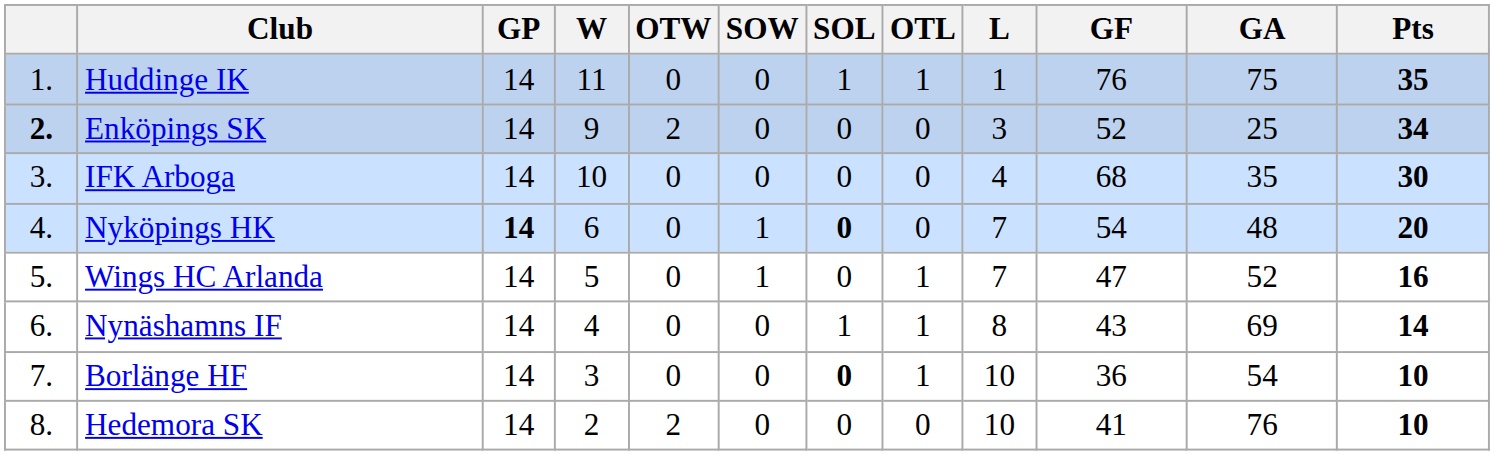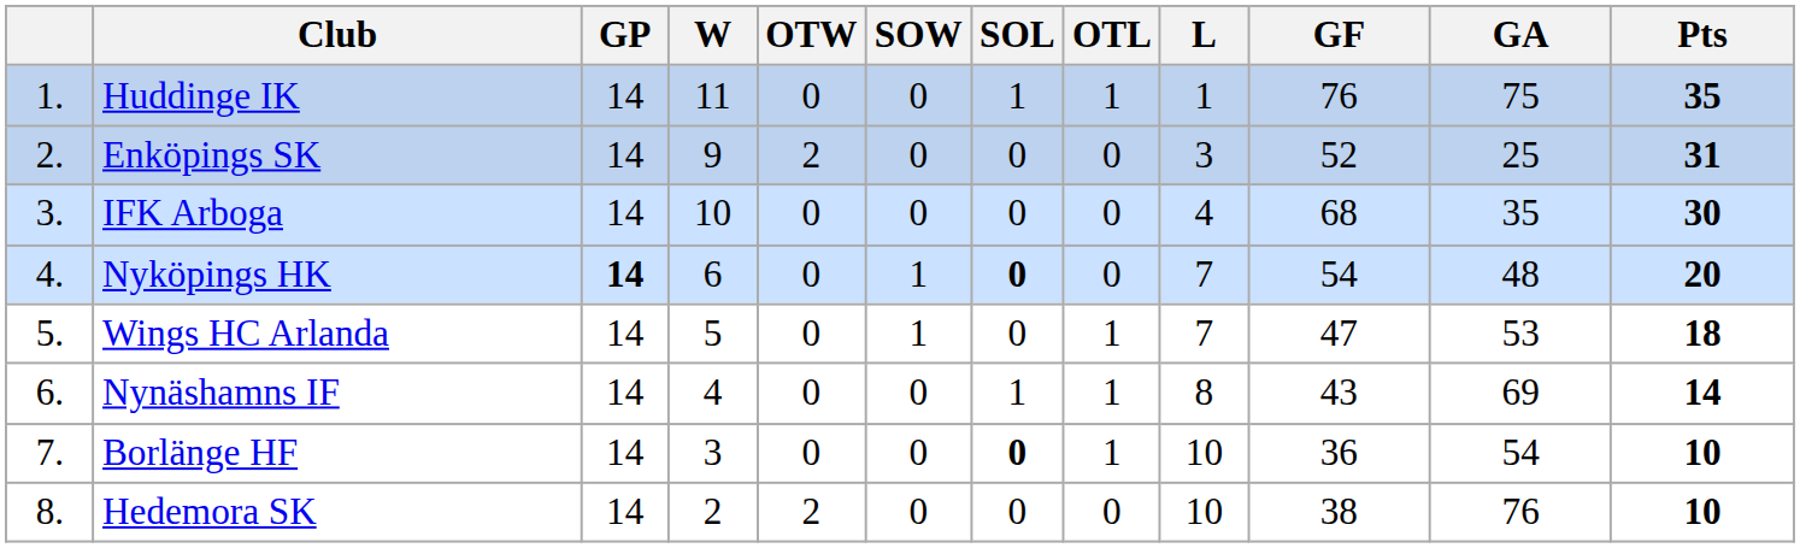Enköpings SK | column 1: bold -> normal
Enköpings SK | Pts: 34 -> 31
Wings HC Arlanda | GA: 52 -> 53
Wings HC Arlanda | Pts: 16 -> 18
Hedemora SK | GF: 41 -> 38
